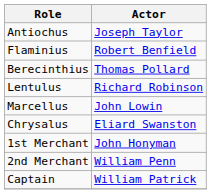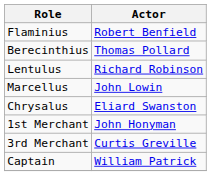- row: Antiochus | Joseph Taylor
- row: 2nd Merchant | William Penn
+ row: 3rd Merchant | Curtis Greville
